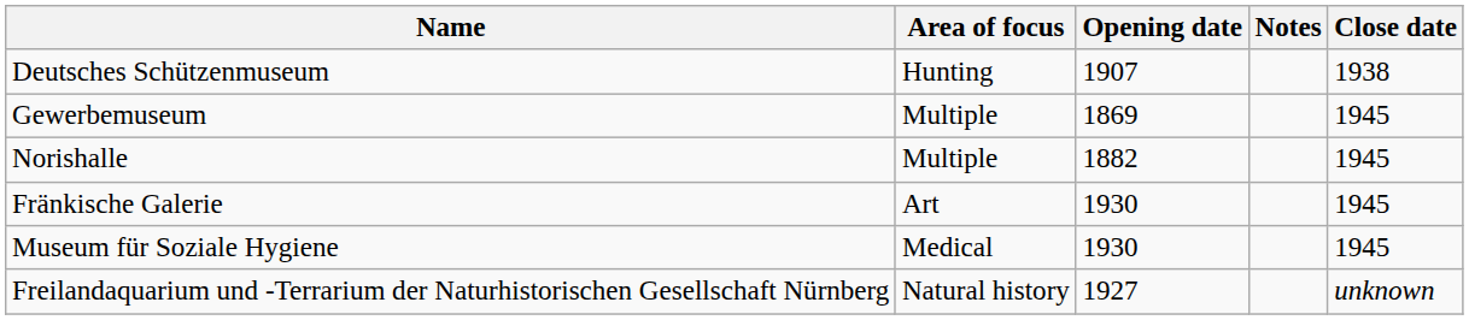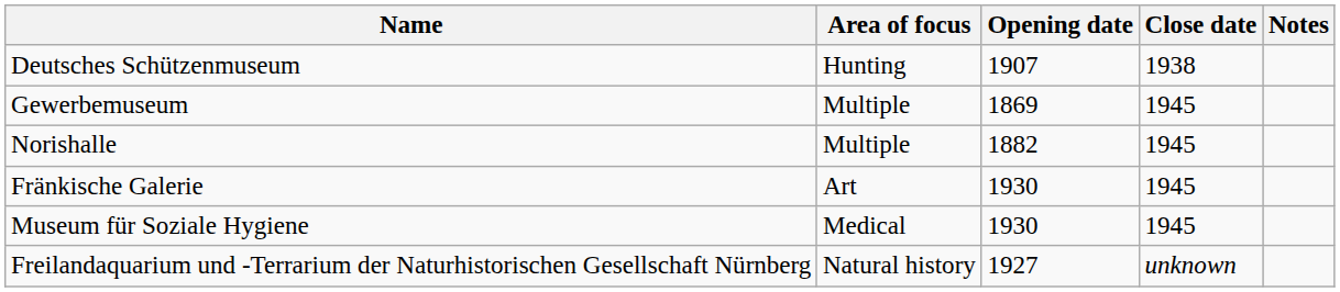columns swapped: Close date <-> Notes
